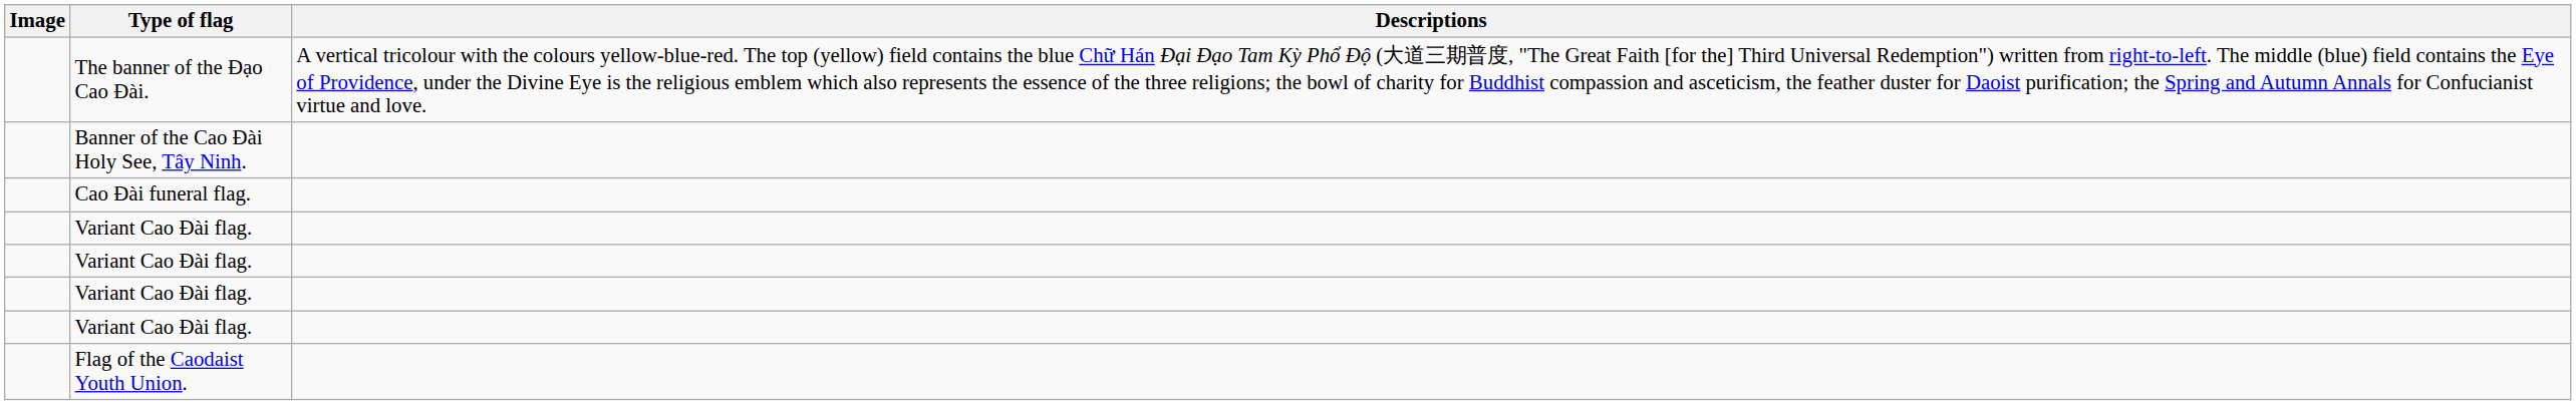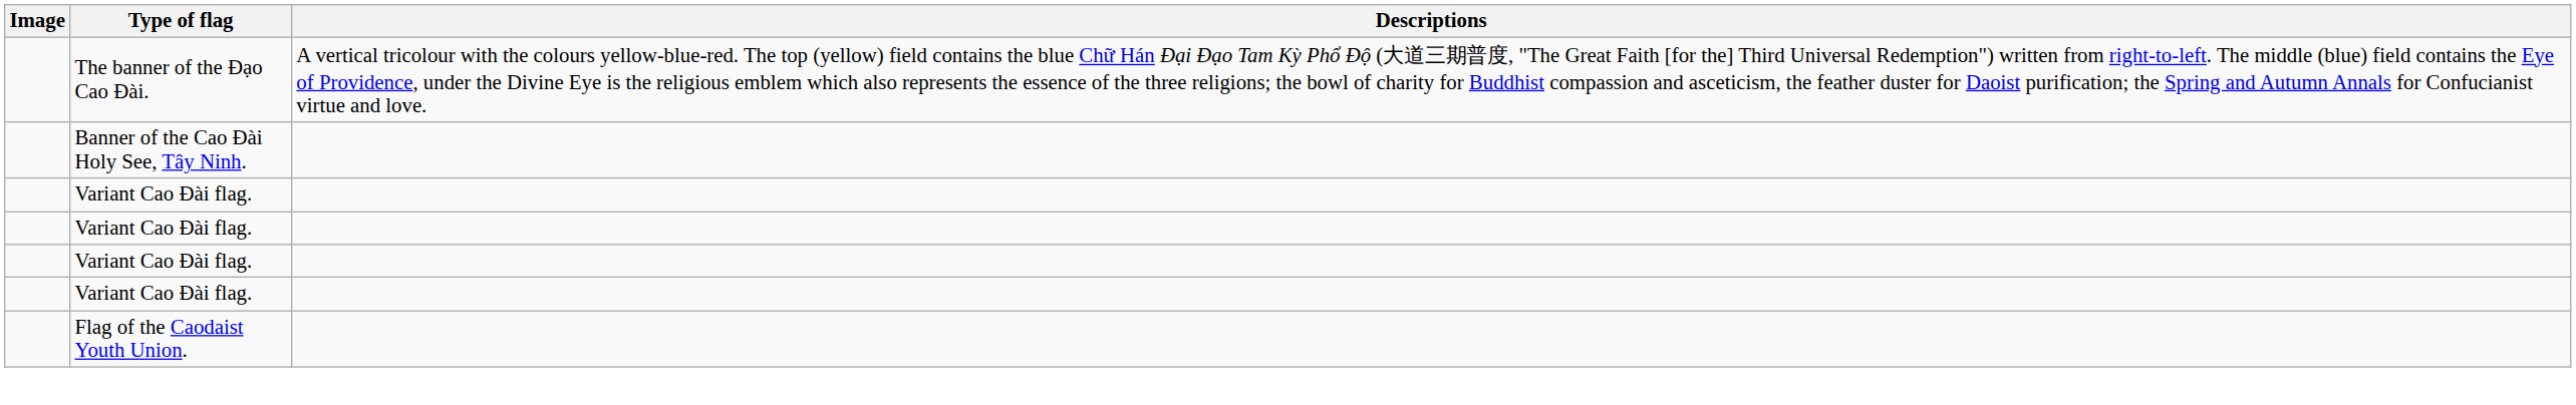- row: Cao Đài funeral flag.
